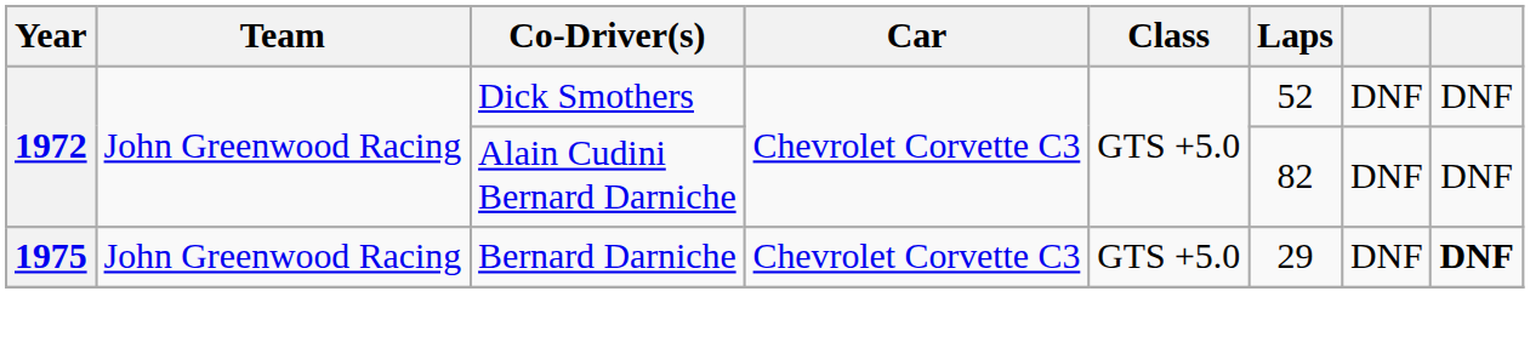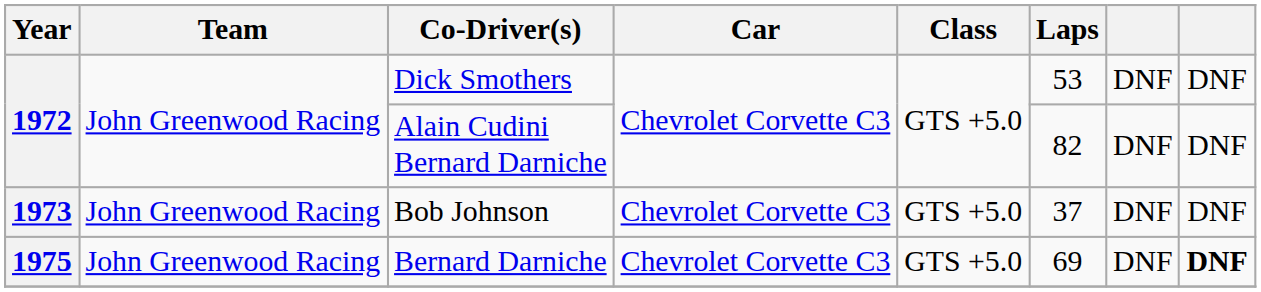Dick Smothers | Laps: 52 -> 53
+ row: 1973 | John Greenwood Racing | Bob Johnson | Chevrolet Corvette C3 | GTS +5.0 | 37 | DNF | DNF
Bernard Darniche | Laps: 29 -> 69
